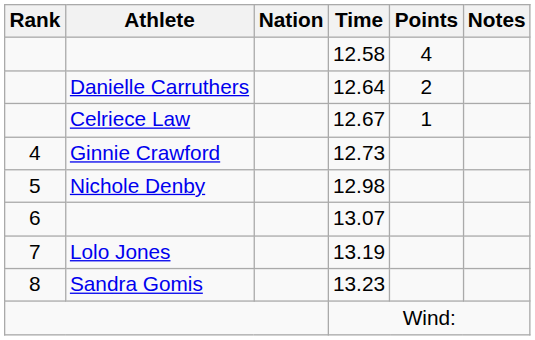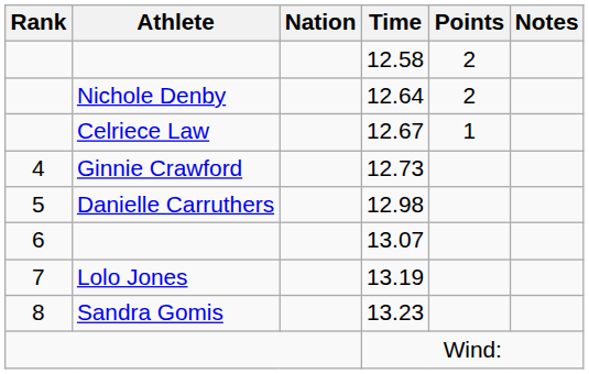12.58 | Points: 4 -> 2
12.64 | Athlete: Danielle Carruthers -> Nichole Denby
12.98 | Athlete: Nichole Denby -> Danielle Carruthers
